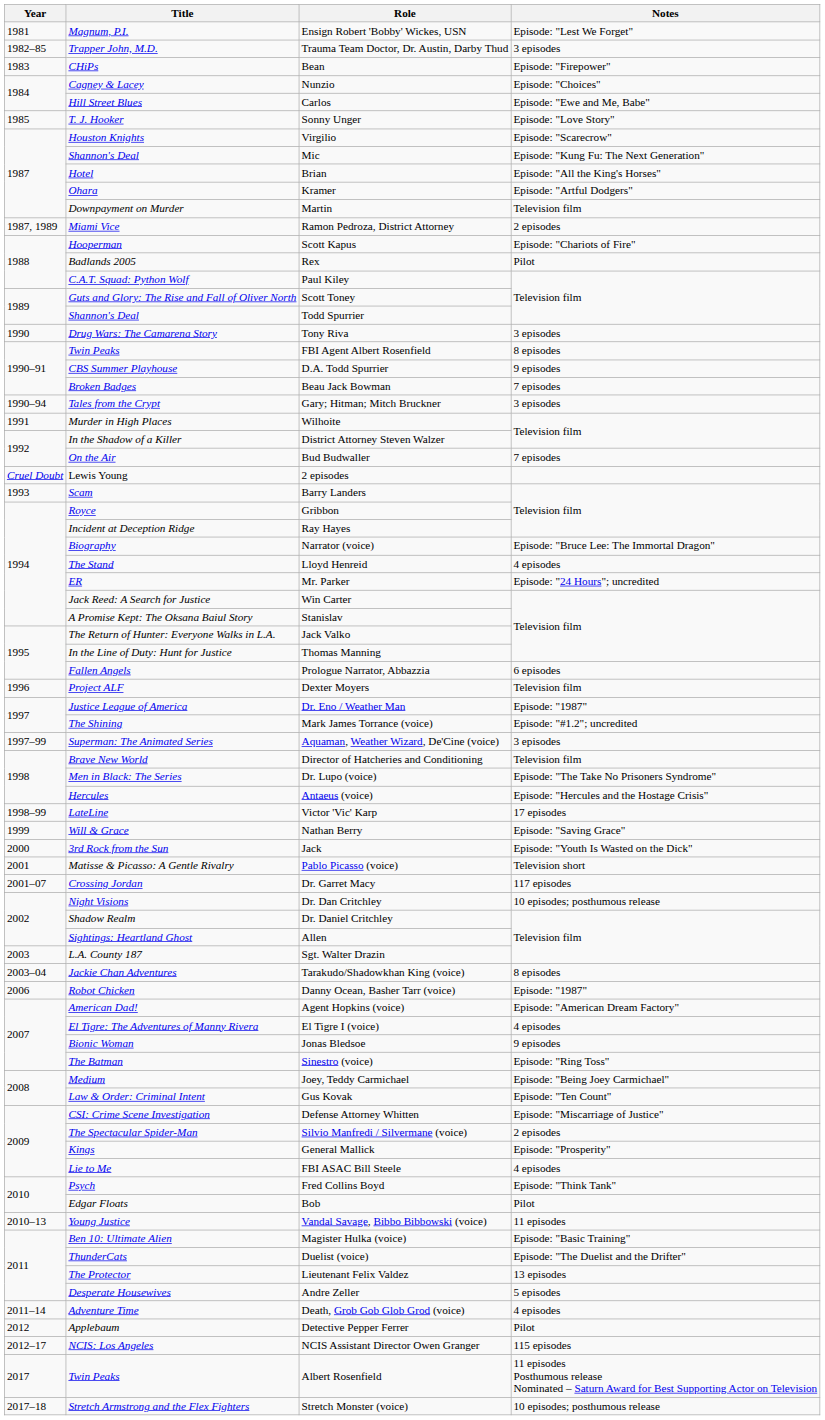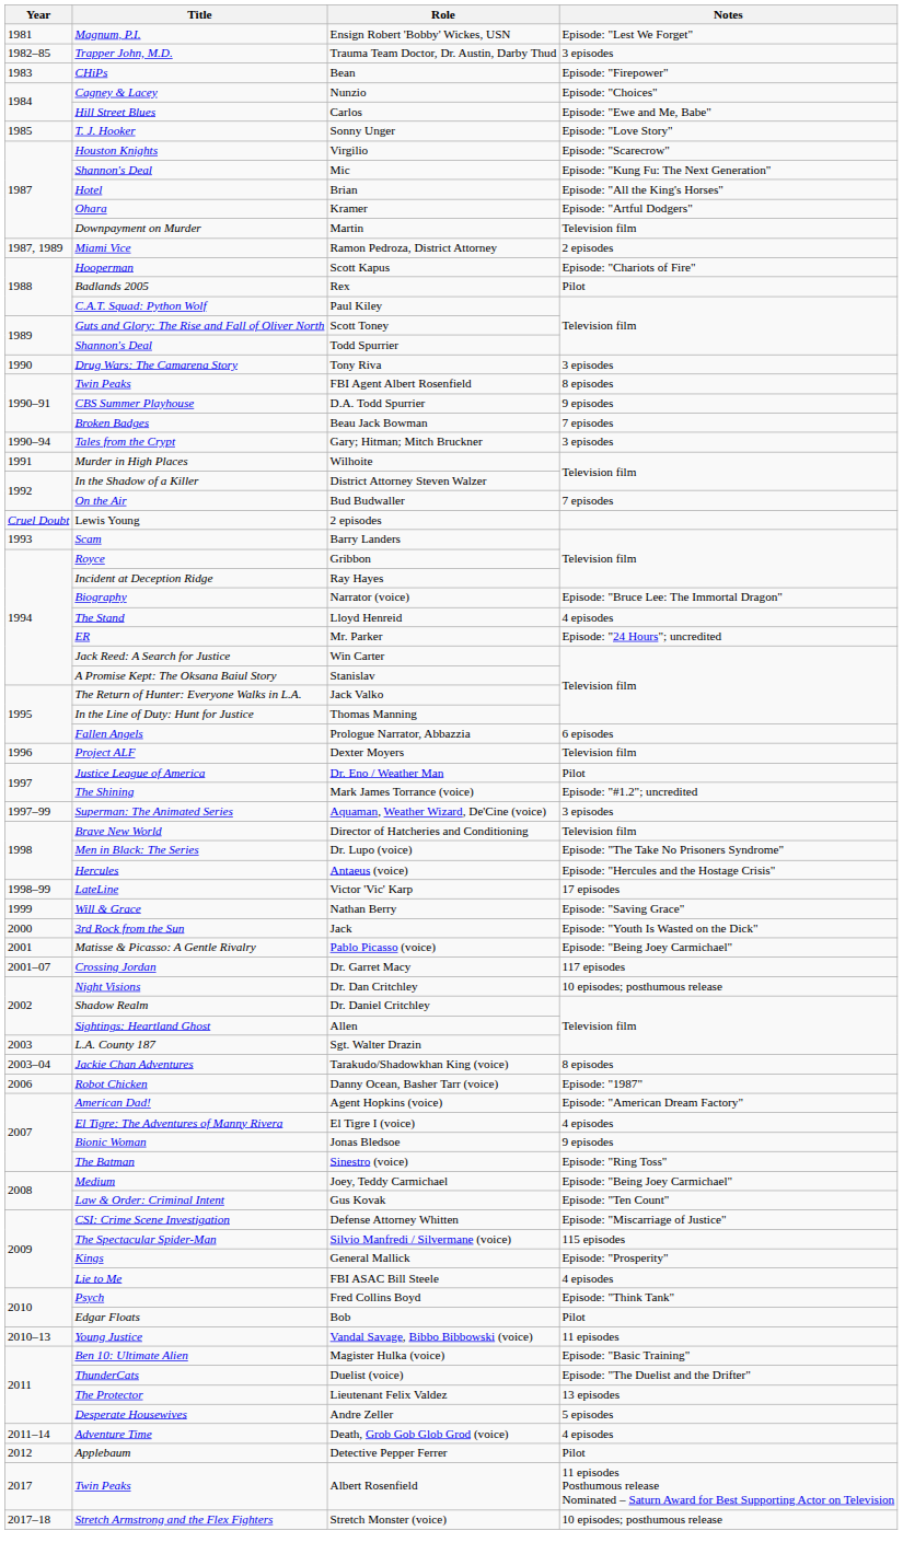Dr. Eno / Weather Man | Notes: Episode: "1987" -> Pilot
Pablo Picasso (voice) | Notes: Television short -> Episode: "Being Joey Carmichael"
Silvio Manfredi / Silvermane (voice) | Notes: 2 episodes -> 115 episodes
- row: 2012–17 | NCIS: Los Angeles | NCIS Assistant Director Owen Granger | 115 episodes
